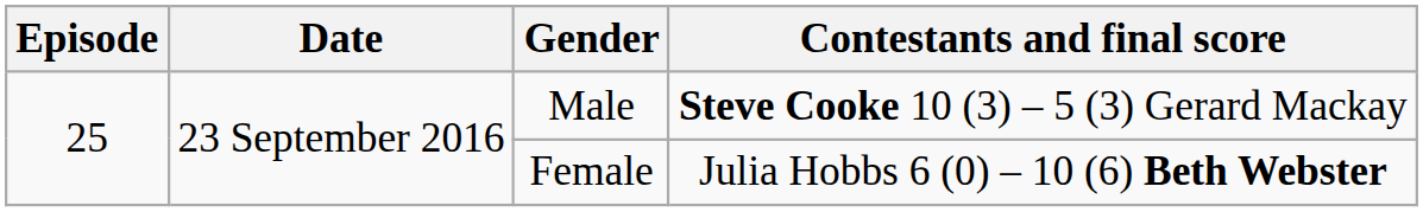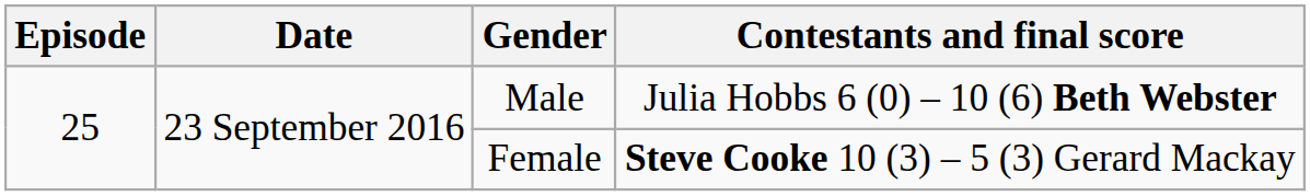Male | Contestants and final score: Steve Cooke 10 (3) – 5 (3) Gerard Mackay -> Julia Hobbs 6 (0) – 10 (6) Beth Webster
Female | Contestants and final score: Julia Hobbs 6 (0) – 10 (6) Beth Webster -> Steve Cooke 10 (3) – 5 (3) Gerard Mackay
